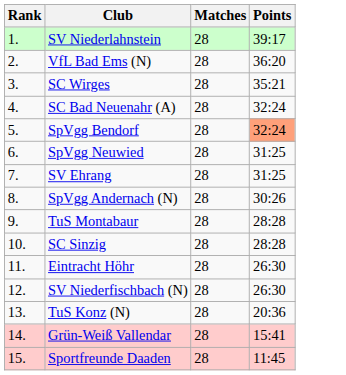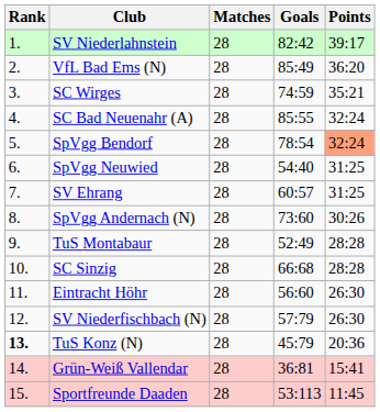+ column: Goals | 82:42 | 85:49 | 74:59 | 85:55 | 78:54 | 54:40 | 60:57 | 73:60 | 52:49 | 66:68 | 56:60 | 57:79 | 45:79 | 36:81 | 53:113
TuS Konz (N) | Rank: normal -> bold
